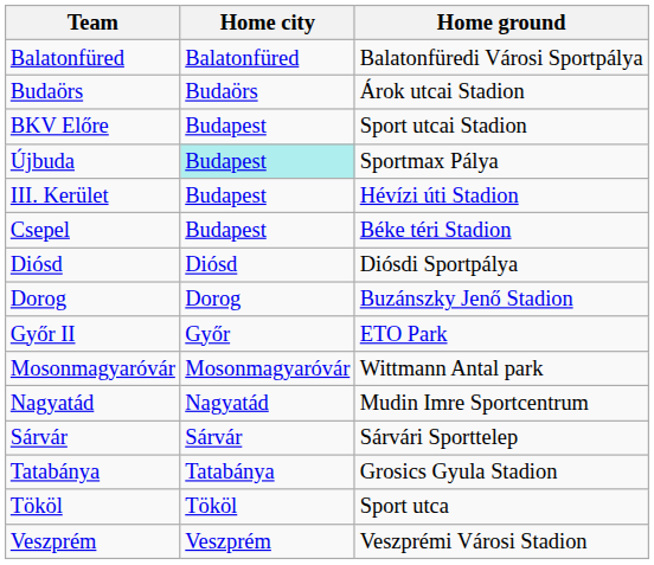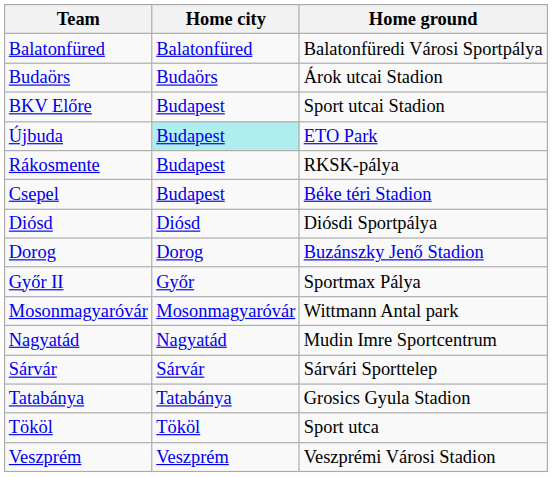Újbuda | Home ground: Sportmax Pálya -> ETO Park
- row: III. Kerület | Budapest | Hévízi úti Stadion
+ row: Rákosmente | Budapest | RKSK-pálya
Győr II | Home ground: ETO Park -> Sportmax Pálya
